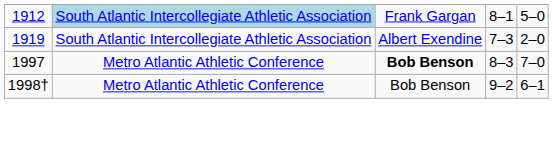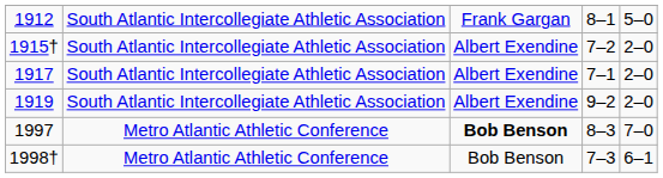1912 | column 2: lightblue background -> no background
+ row: 1915† | South Atlantic Intercollegiate Athletic Association | Albert Exendine | 7–2 | 2–0
+ row: 1917 | South Atlantic Intercollegiate Athletic Association | Albert Exendine | 7–1 | 2–0
1919 | column 4: 7–3 -> 9–2
1998† | column 4: 9–2 -> 7–3
